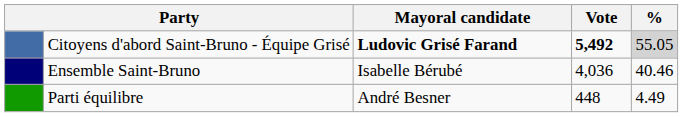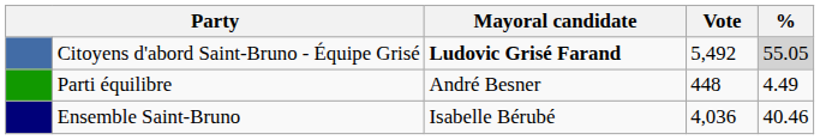Citoyens d'abord Saint-Bruno - Équipe Grisé | Vote: bold -> normal
rows swapped: Ensemble Saint-Bruno <-> Parti équilibre
